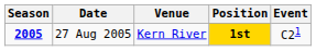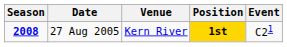27 Aug 2005 | Season: 2005 -> 2008
